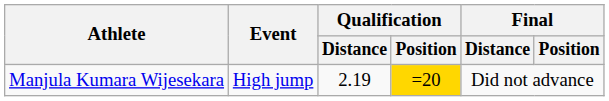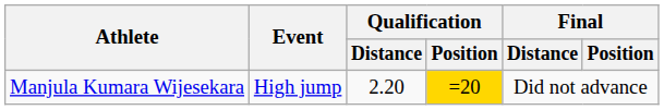Manjula Kumara Wijesekara | Qualification / Distance: 2.19 -> 2.20
